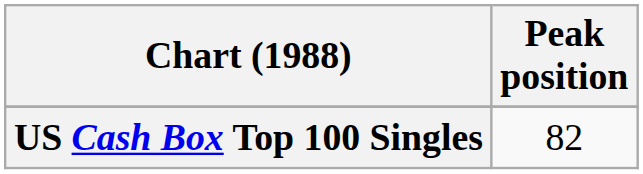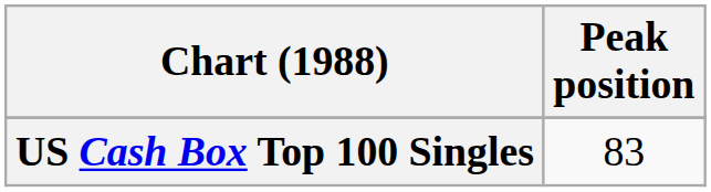US Cash Box Top 100 Singles | Peak position: 82 -> 83
